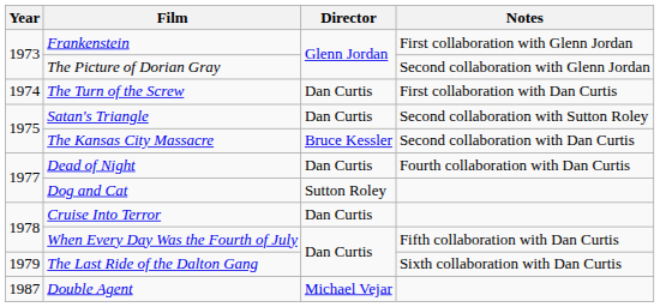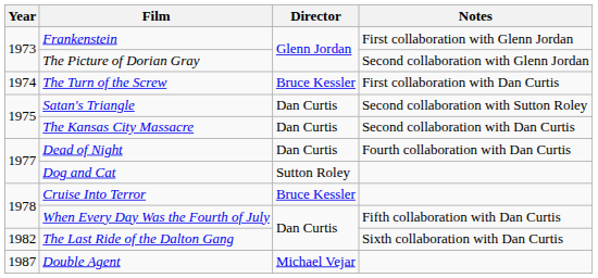The Turn of the Screw | Director: Dan Curtis -> Bruce Kessler
The Kansas City Massacre | Director: Bruce Kessler -> Dan Curtis
Cruise Into Terror | Director: Dan Curtis -> Bruce Kessler
The Last Ride of the Dalton Gang | Year: 1979 -> 1982
